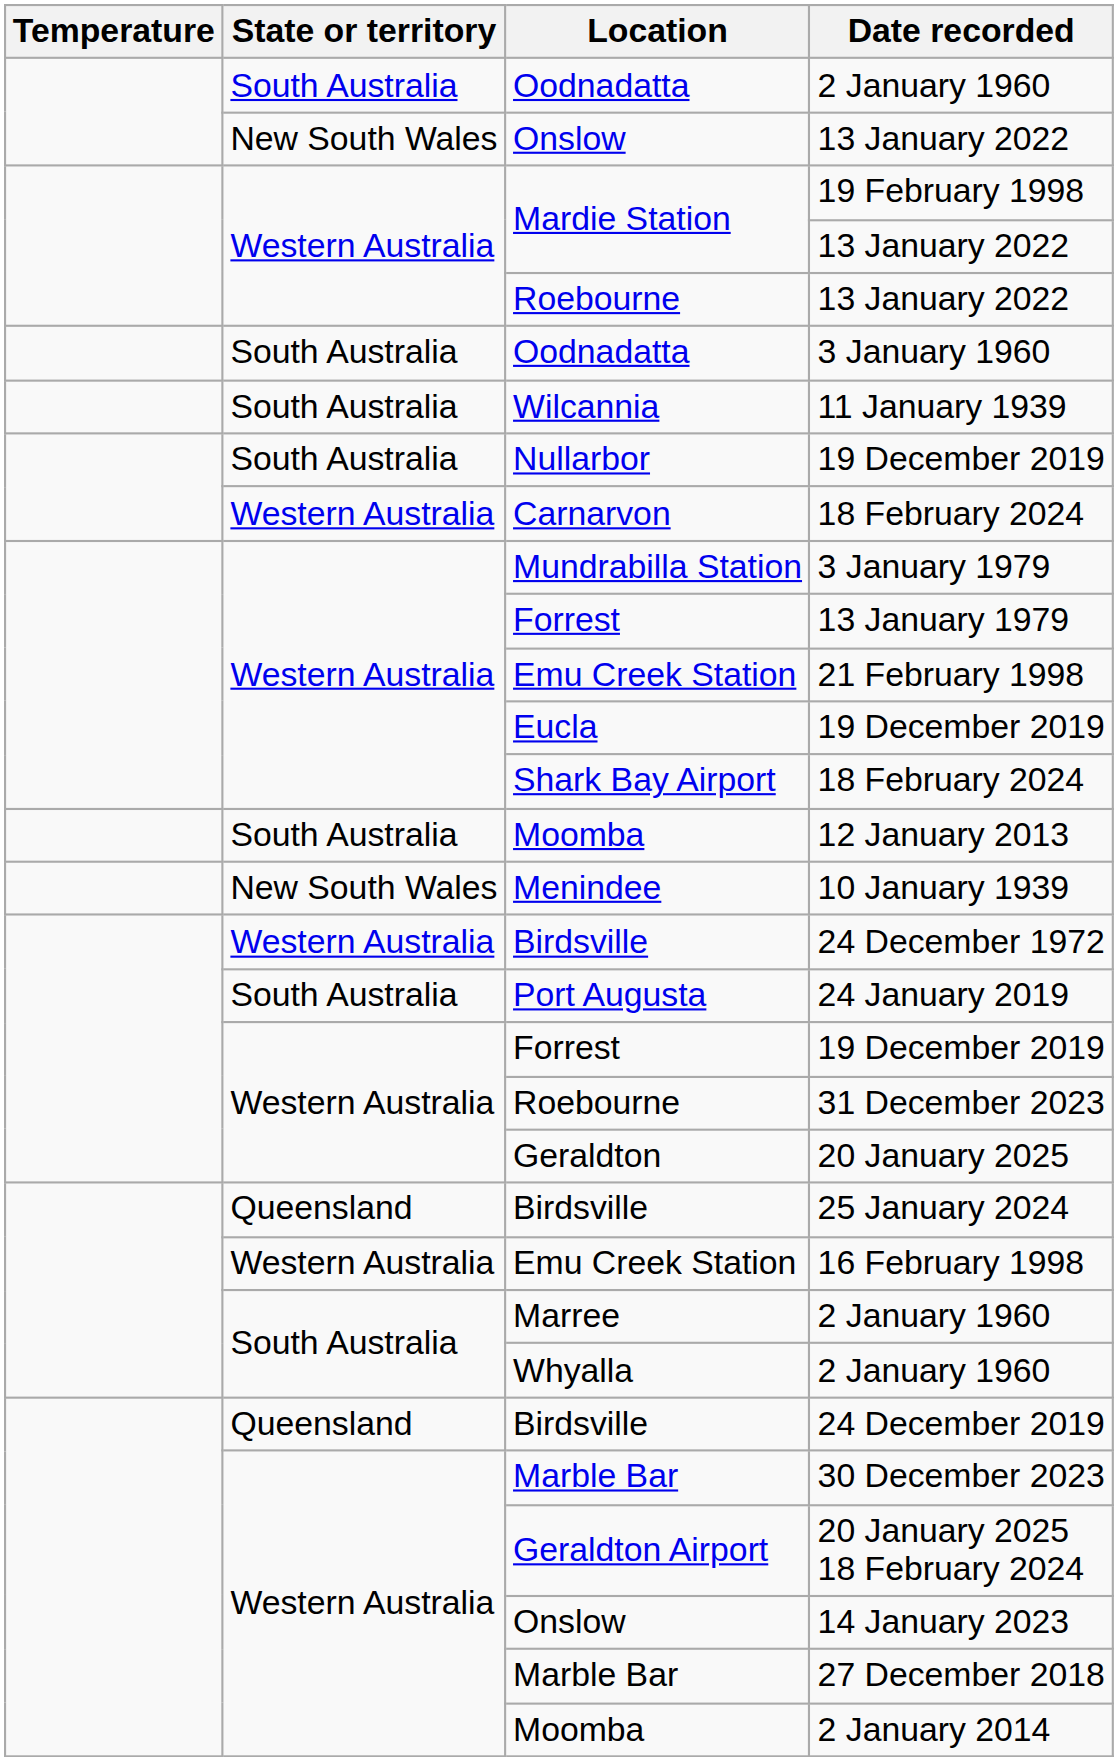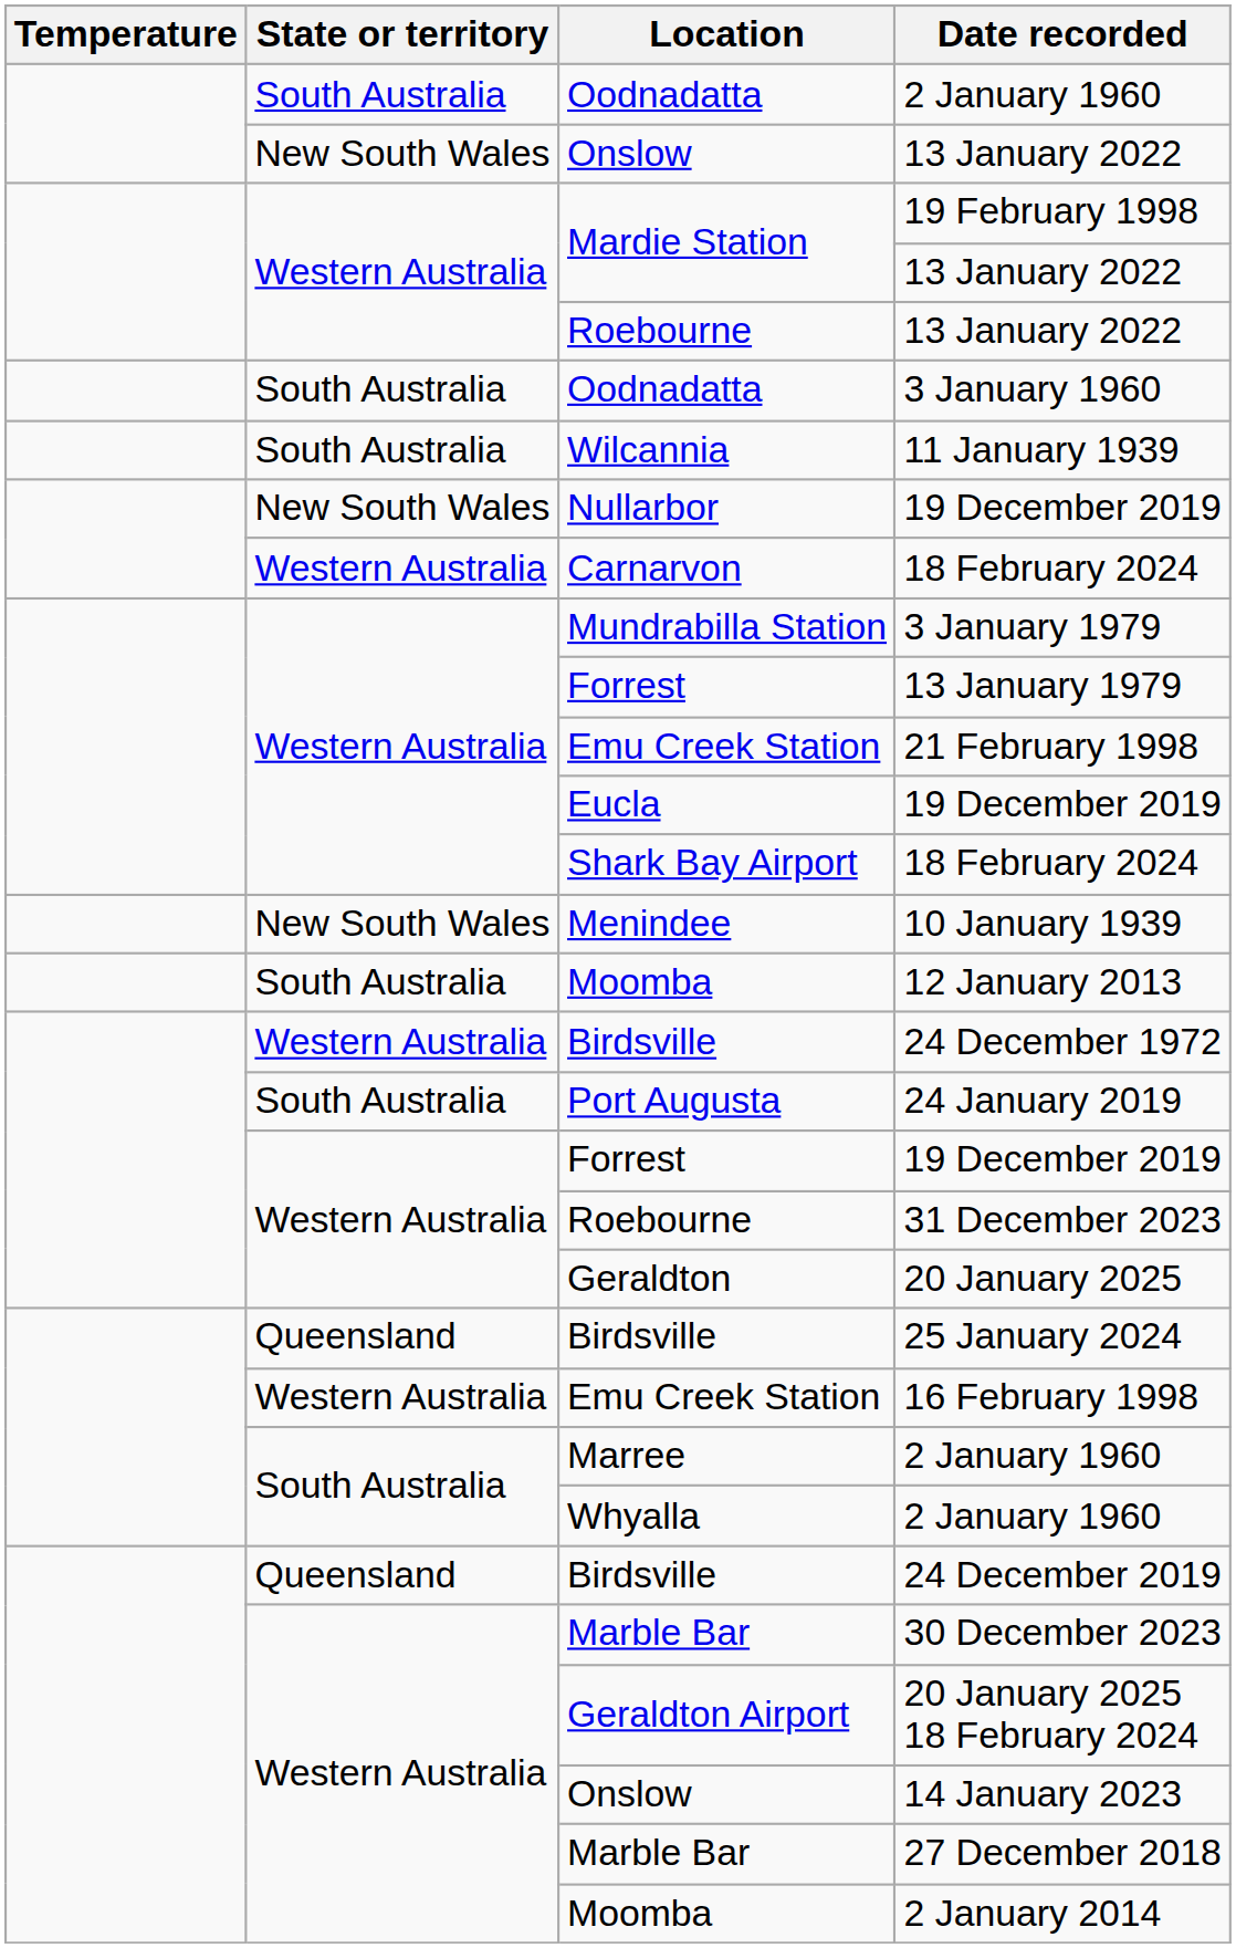Nullarbor / 19 December 2019 | State or territory: South Australia -> New South Wales
rows swapped: 10 January 1939 <-> 12 January 2013
